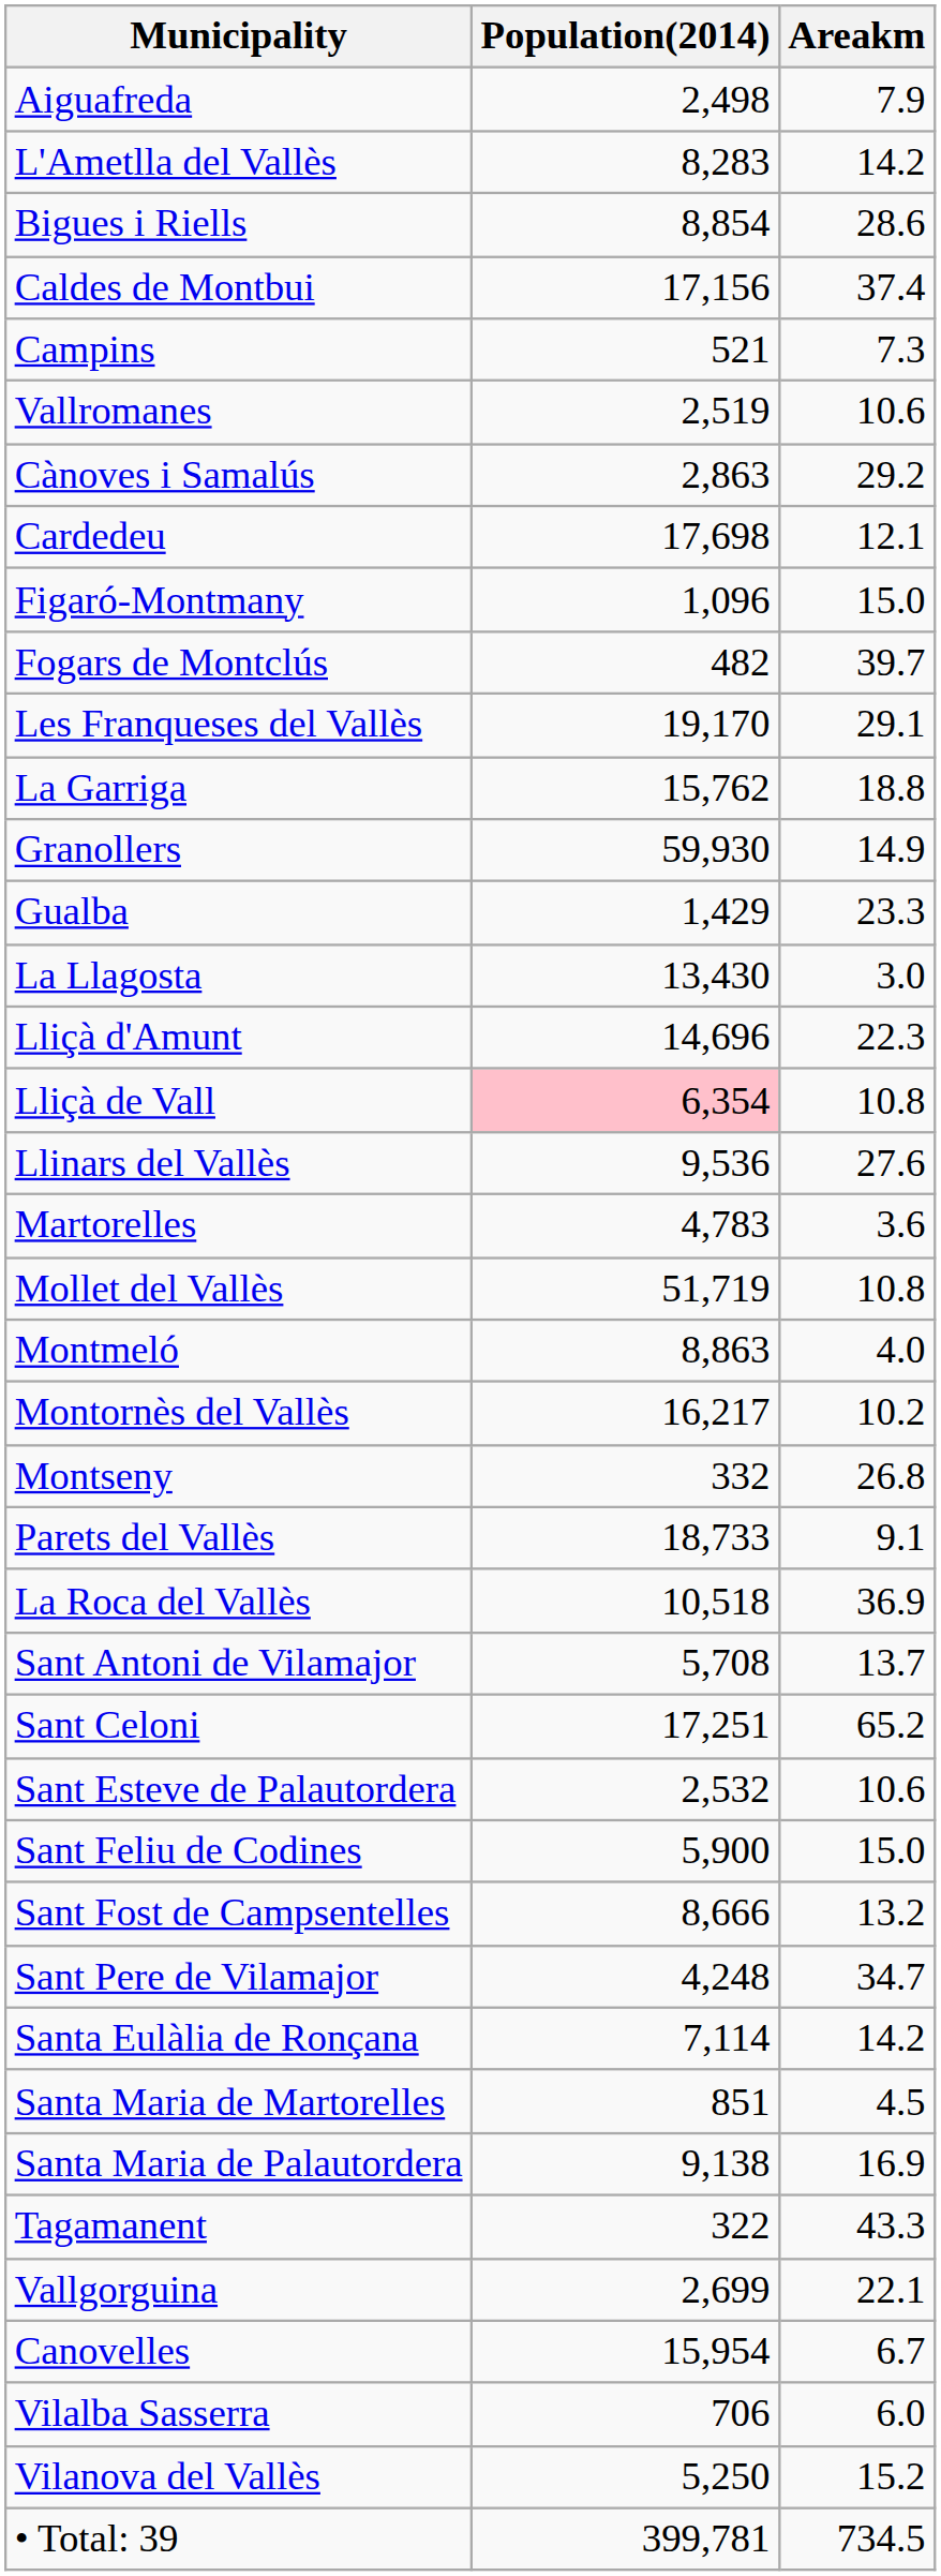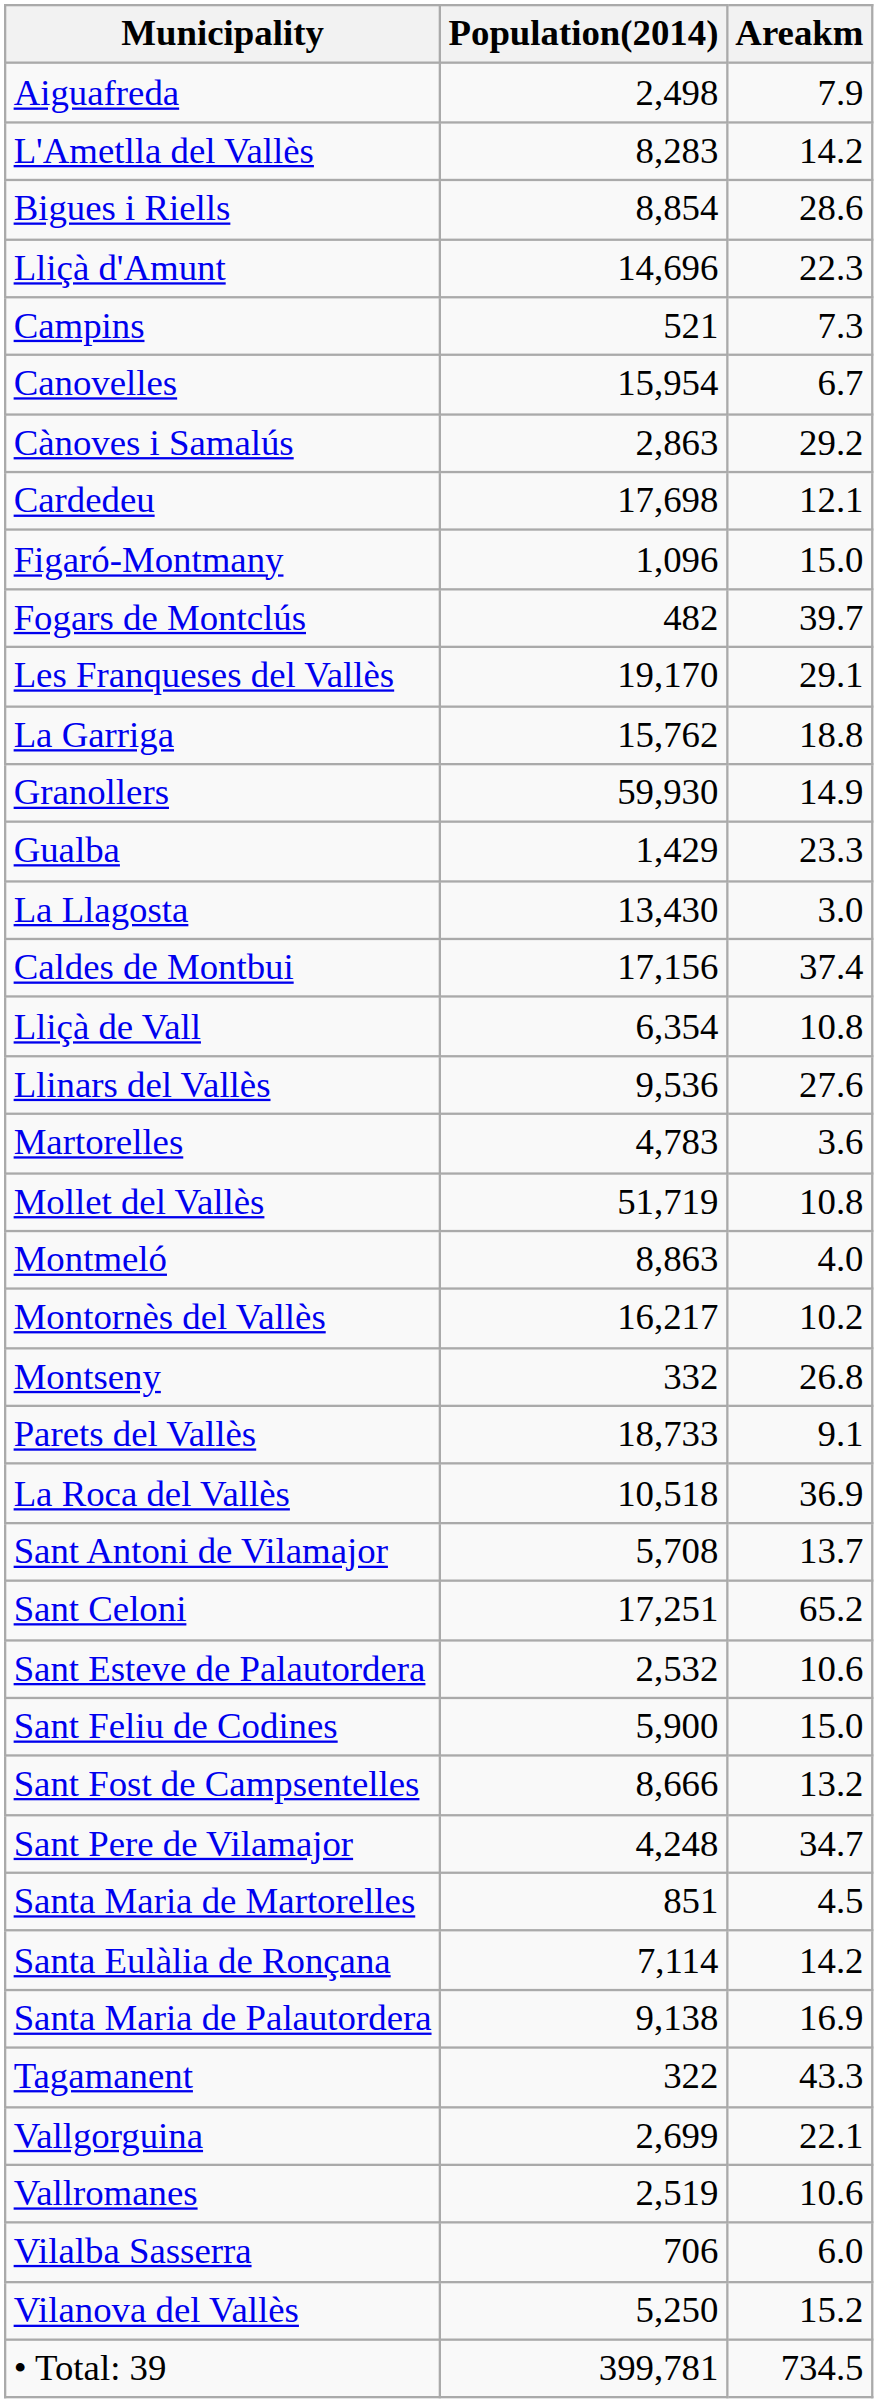rows swapped: Caldes de Montbui <-> Lliçà d'Amunt
rows swapped: Canovelles <-> Vallromanes
Lliçà de Vall | Population(2014): pink background -> no background
rows swapped: Santa Eulàlia de Ronçana <-> Santa Maria de Martorelles
